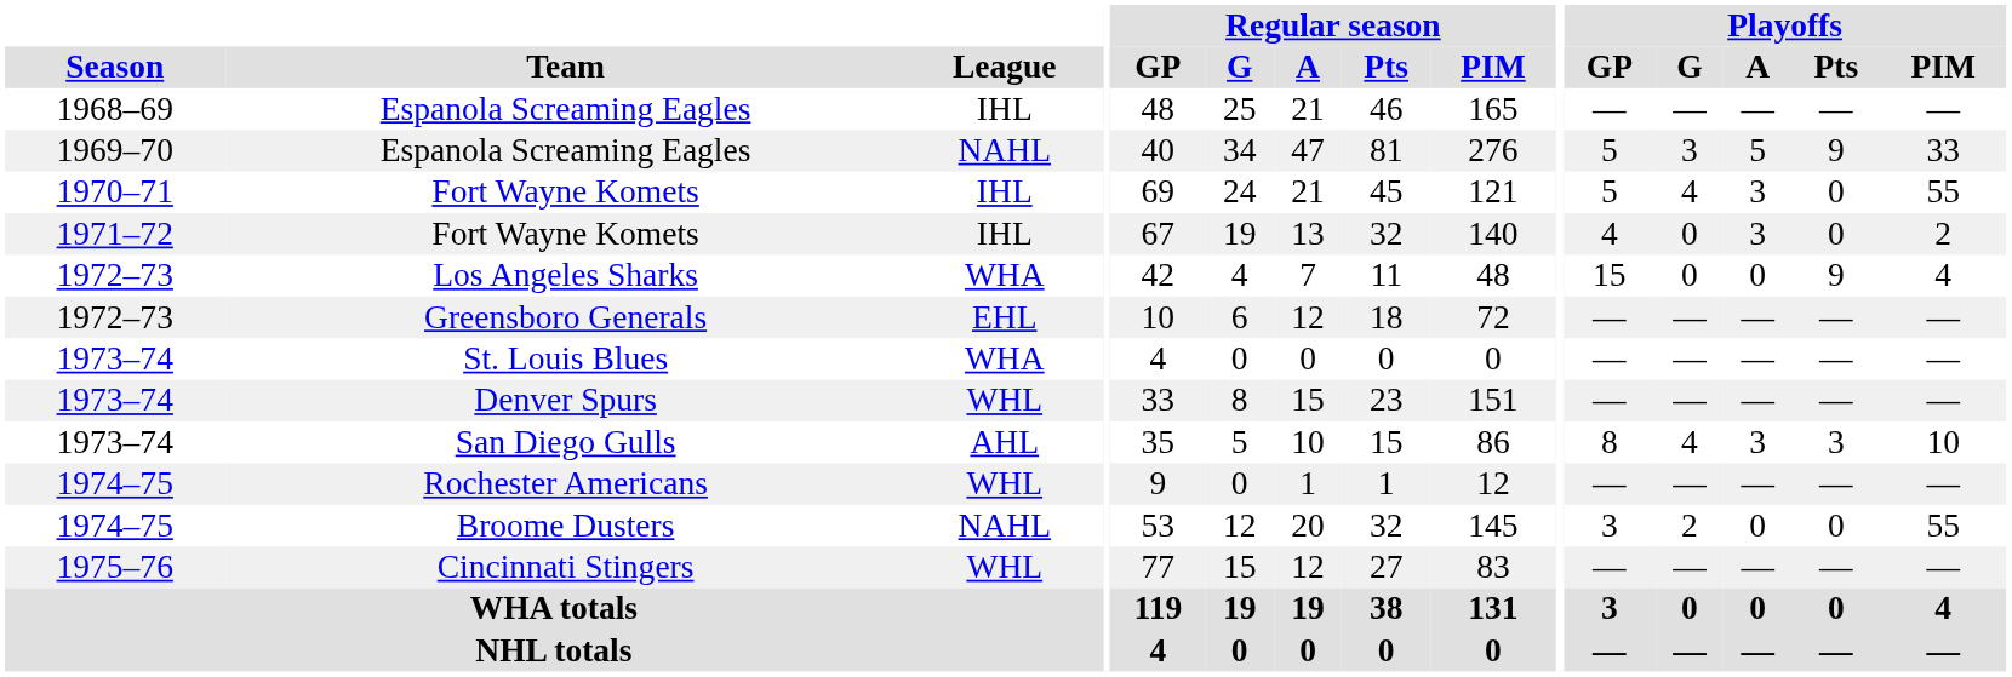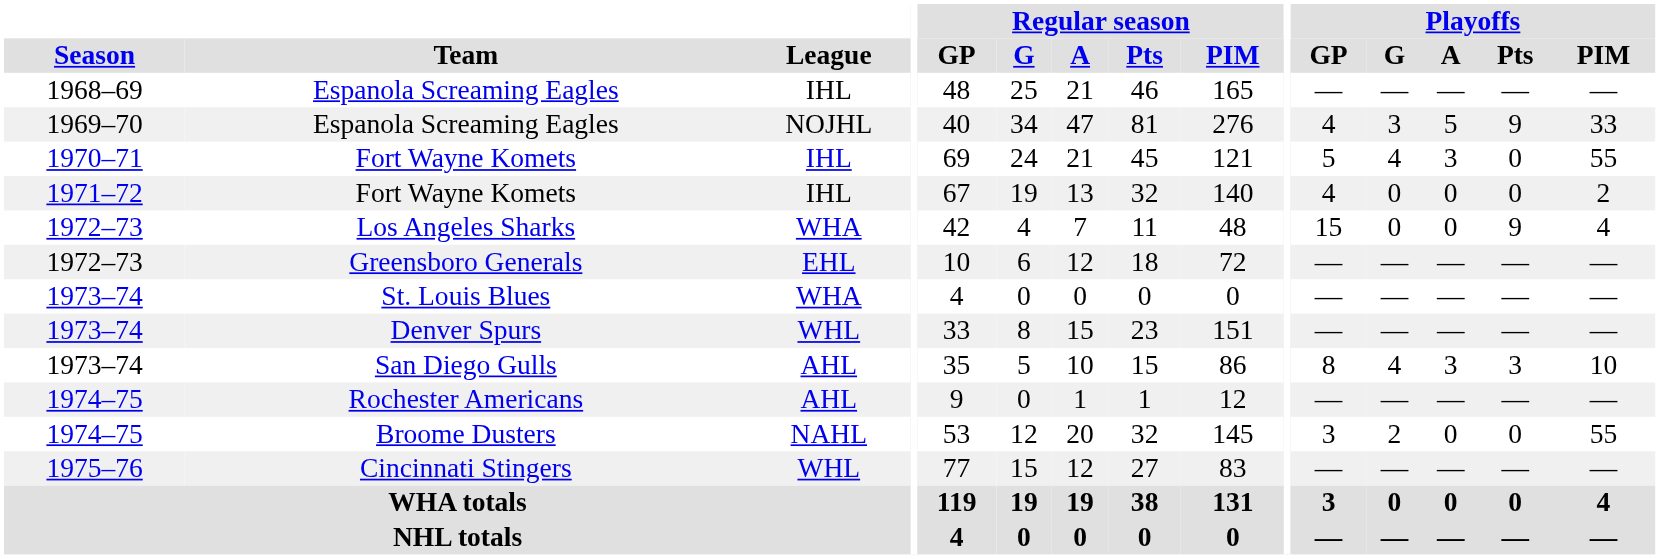1969–70 / Espanola Screaming Eagles | League: NAHL -> NOJHL
1969–70 / Espanola Screaming Eagles | Playoffs / GP: 5 -> 4
1971–72 / Fort Wayne Komets | Playoffs / A: 3 -> 0
Rochester Americans | League: WHL -> AHL
